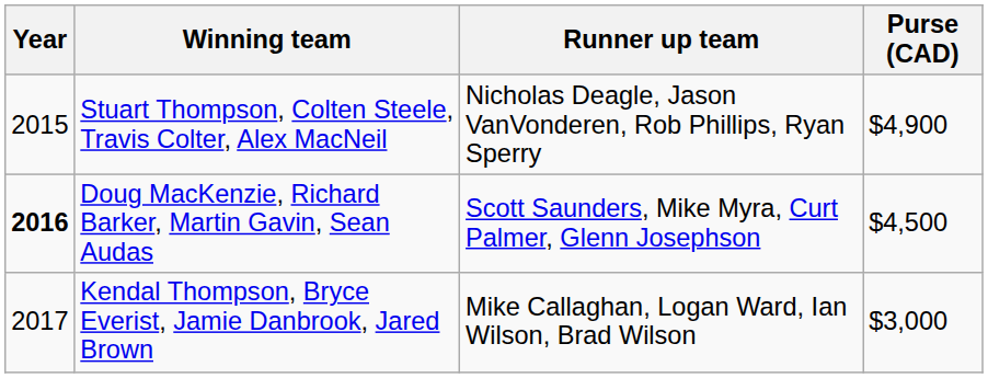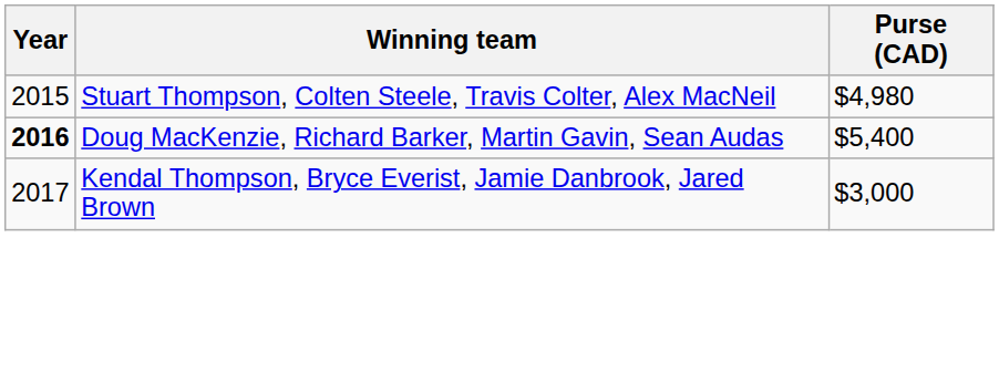- column: Runner up team | Nicholas Deagle, Jason VanVonderen, Rob Phillips, Ryan Sperry | Scott Saunders, Mike Myra, Curt Palmer, Glenn Josephson | Mike Callaghan, Logan Ward, Ian Wilson, Brad Wilson
Stuart Thompson, Colten Steele, Travis Colter, Alex MacNeil | Purse (CAD): $4,900 -> $4,980
Doug MacKenzie, Richard Barker, Martin Gavin, Sean Audas | Purse (CAD): $4,500 -> $5,400
